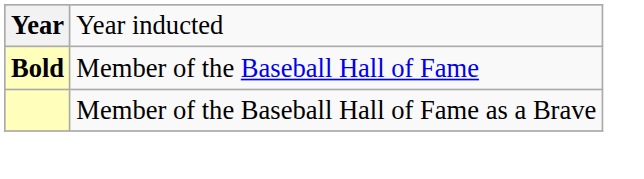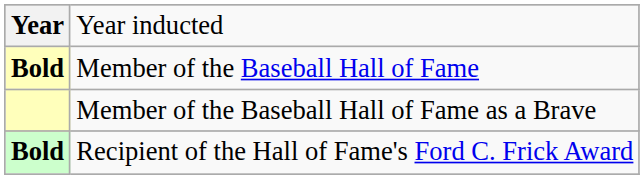+ row: Bold | Recipient of the Hall of Fame's Ford C. Frick Award
